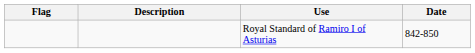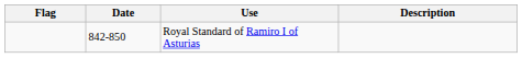columns swapped: Date <-> Description
